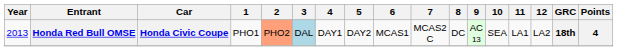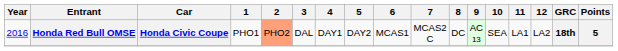Honda Red Bull OMSE | Year: 2013 -> 2016
Honda Red Bull OMSE | 3: lightblue background -> no background
Honda Red Bull OMSE | Points: 4 -> 5
